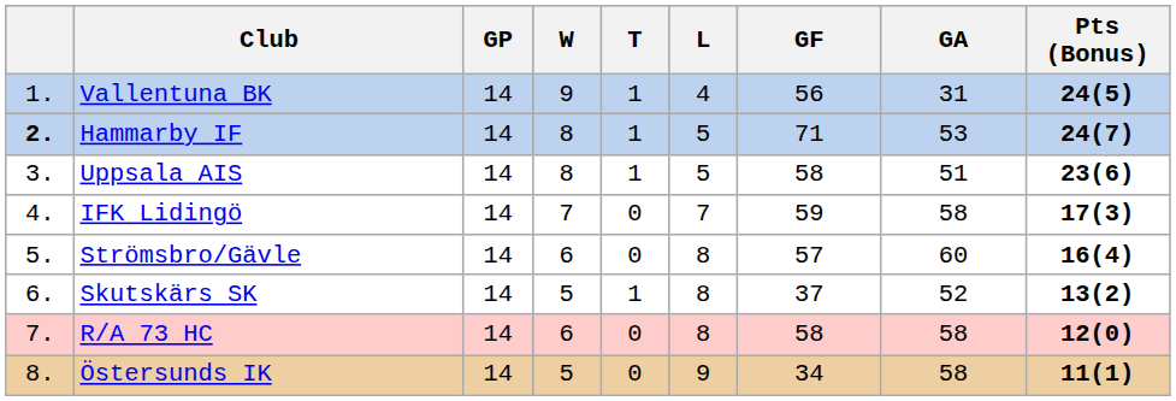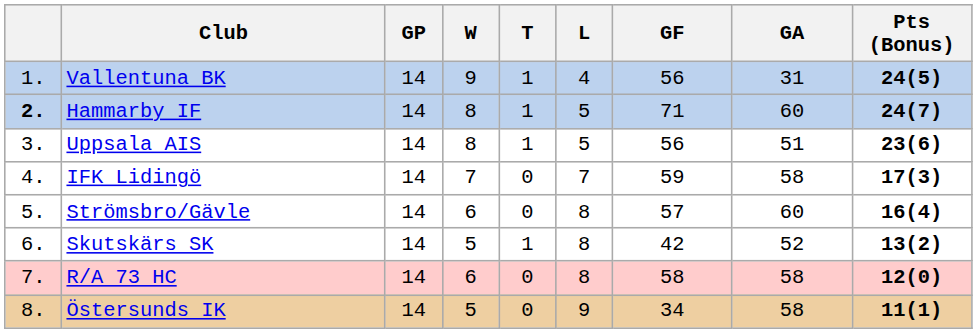Hammarby IF | GA: 53 -> 60
Uppsala AIS | GF: 58 -> 56
Skutskärs SK | GF: 37 -> 42
